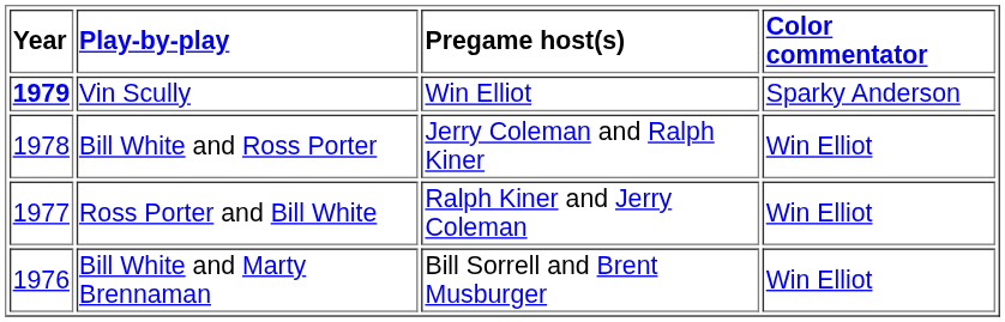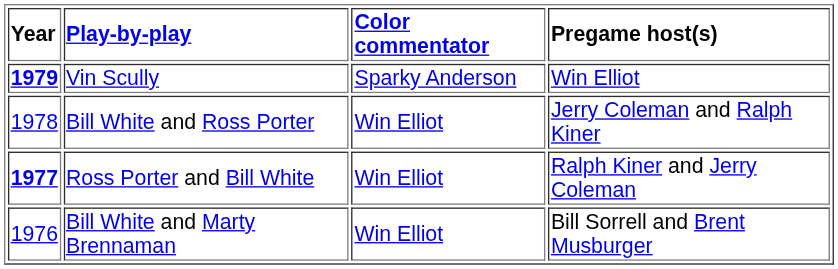columns swapped: Color commentator <-> Pregame host(s)
Ross Porter and Bill White | Year: normal -> bold
